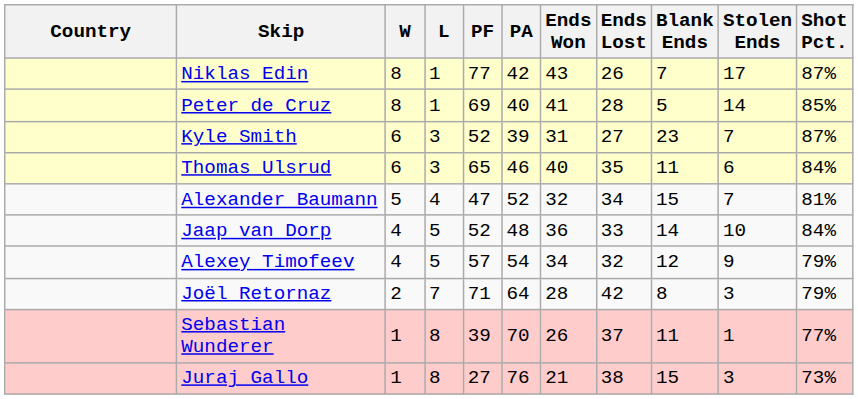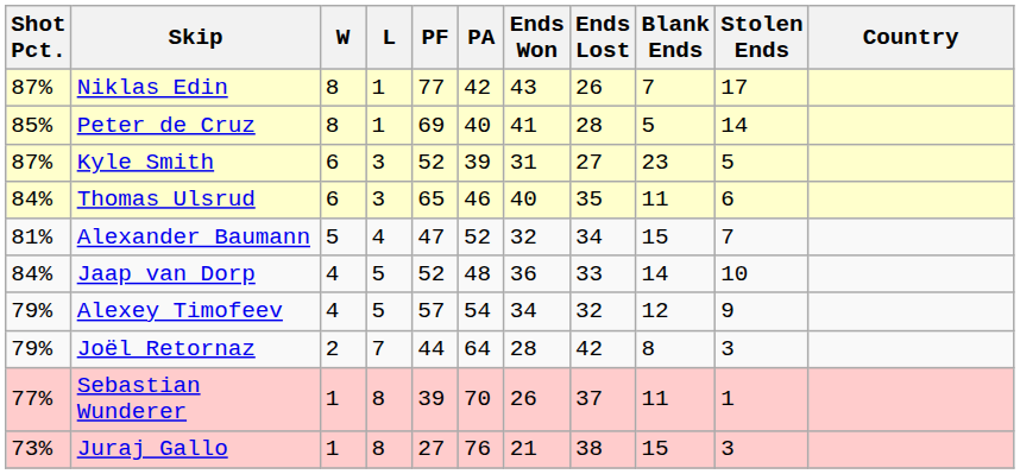columns swapped: Country <-> Shot Pct.
Kyle Smith | Stolen Ends: 7 -> 5
Joël Retornaz | PF: 71 -> 44
